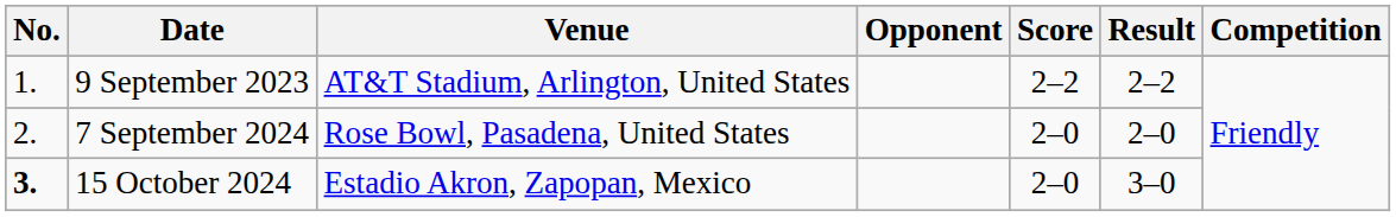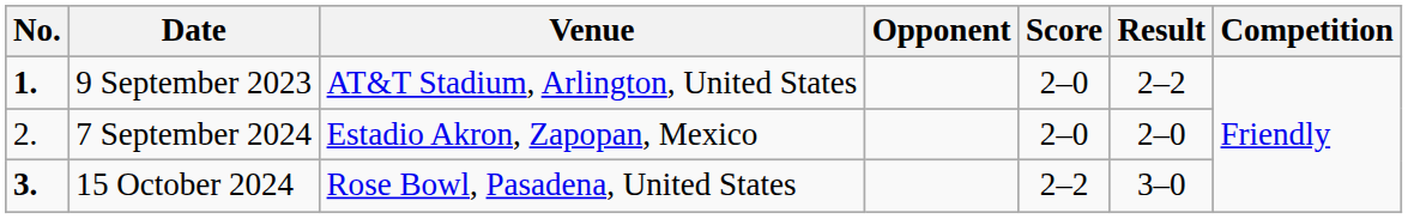9 September 2023 | No.: normal -> bold
9 September 2023 | Score: 2–2 -> 2–0
7 September 2024 | Venue: Rose Bowl, Pasadena, United States -> Estadio Akron, Zapopan, Mexico
15 October 2024 | Venue: Estadio Akron, Zapopan, Mexico -> Rose Bowl, Pasadena, United States
15 October 2024 | Score: 2–0 -> 2–2
